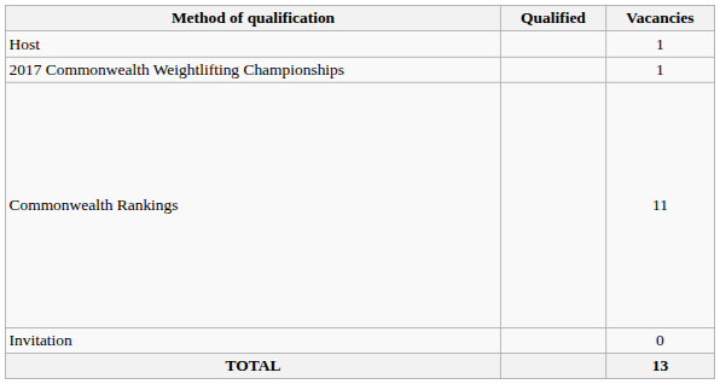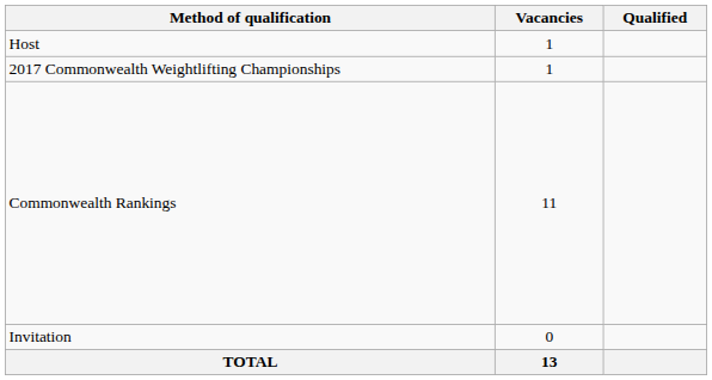columns swapped: Vacancies <-> Qualified
